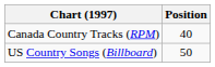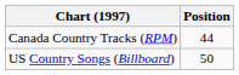Canada Country Tracks (RPM) | Position: 40 -> 44
